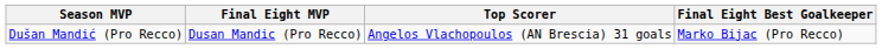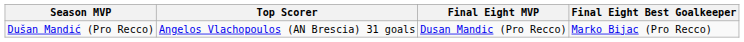columns swapped: Top Scorer <-> Final Eight MVP
